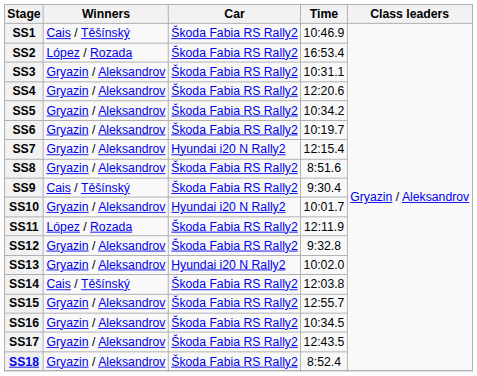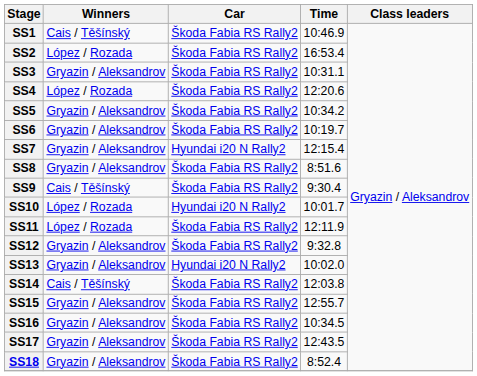SS4 | Winners: Gryazin / Aleksandrov -> López / Rozada
SS10 | Winners: Gryazin / Aleksandrov -> López / Rozada
